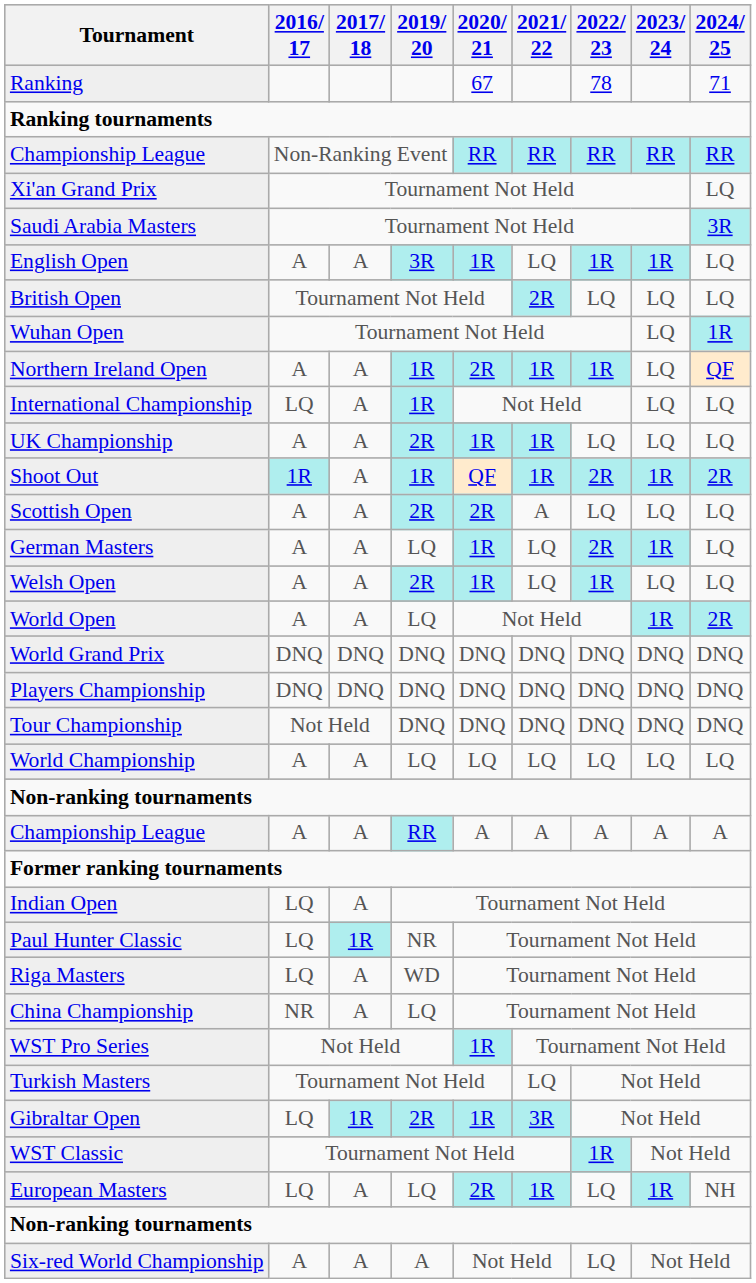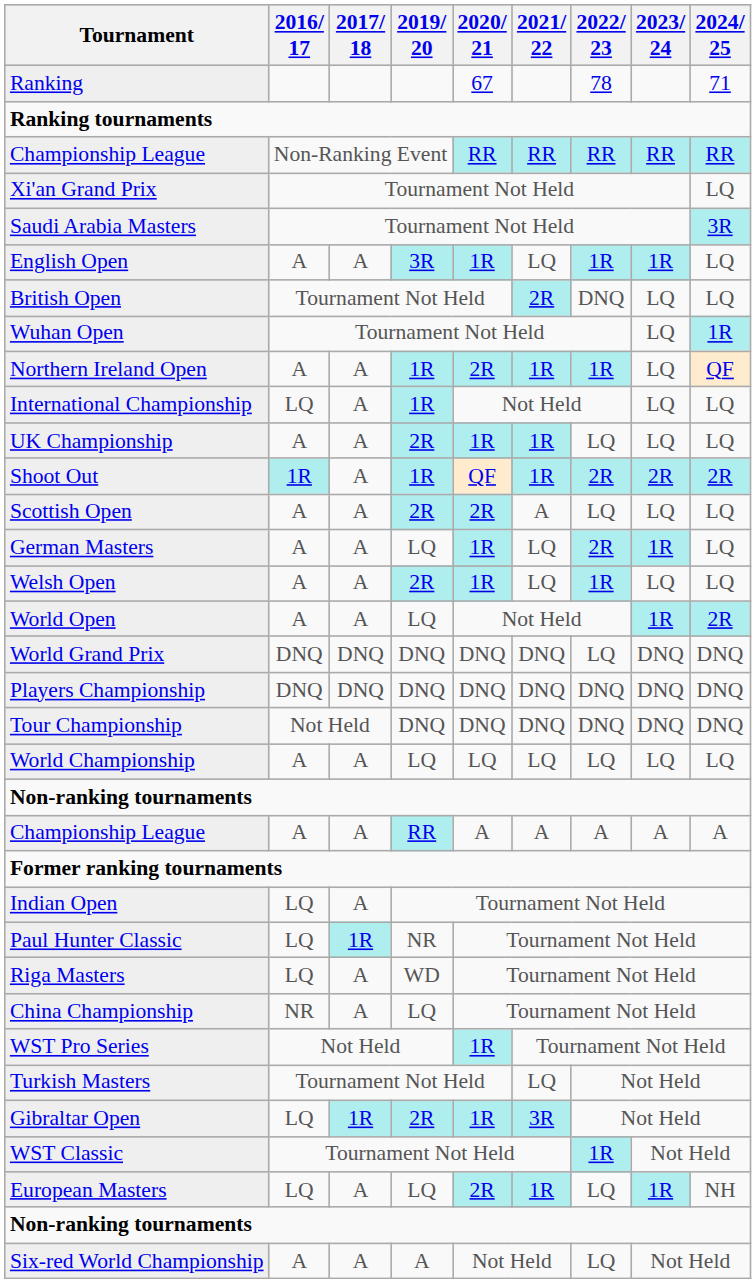British Open | 2022/ 23: LQ -> DNQ
Shoot Out | 2023/ 24: 1R -> 2R
World Grand Prix | 2022/ 23: DNQ -> LQ
